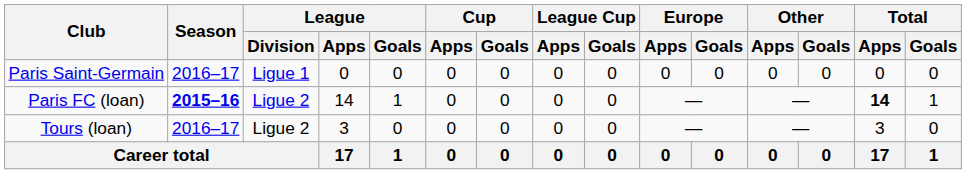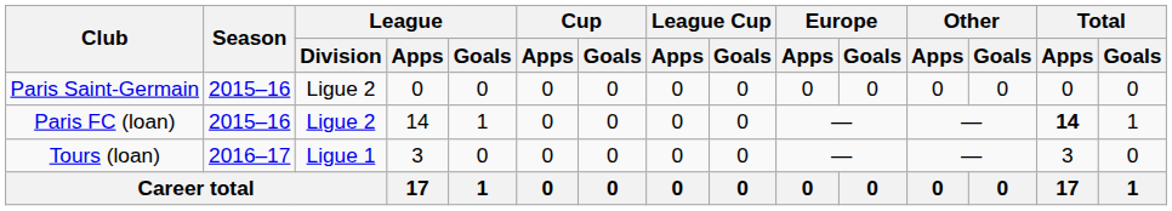Paris Saint-Germain | Season: 2016–17 -> 2015–16
Paris Saint-Germain | League / Division: Ligue 1 -> Ligue 2
Paris FC (loan) | Season: bold -> normal
Tours (loan) | League / Division: Ligue 2 -> Ligue 1
